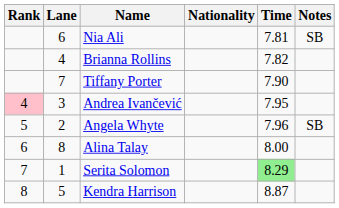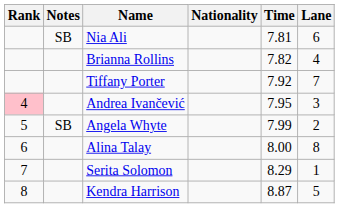columns swapped: Lane <-> Notes
Tiffany Porter | Time: 7.90 -> 7.92
Angela Whyte | Time: 7.96 -> 7.99
Serita Solomon | Time: lightgreen background -> no background
